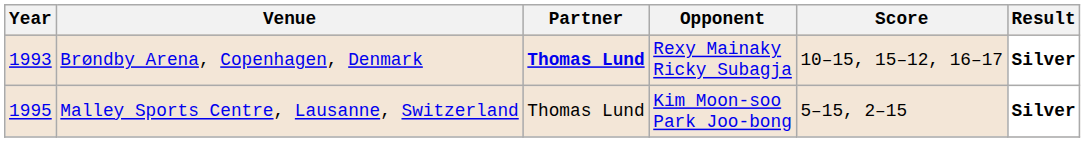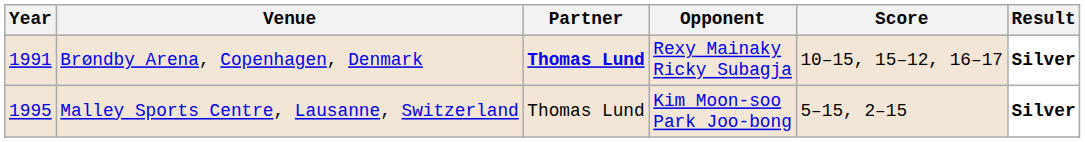Brøndby Arena, Copenhagen, Denmark | Year: 1993 -> 1991
